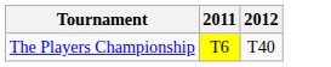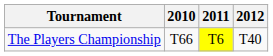+ column: 2010 | T66
